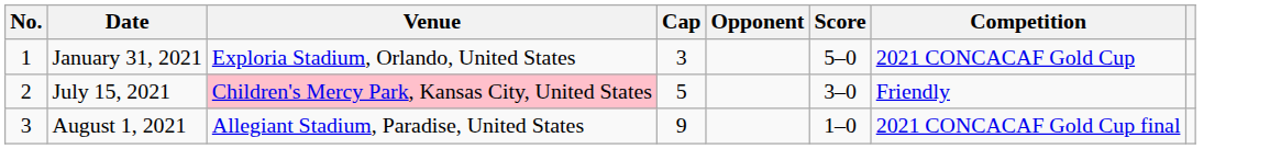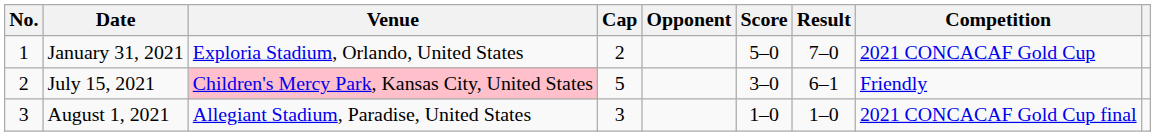+ column: Result | 7–0 | 6–1 | 1–0
January 31, 2021 | Cap: 3 -> 2
August 1, 2021 | Cap: 9 -> 3
